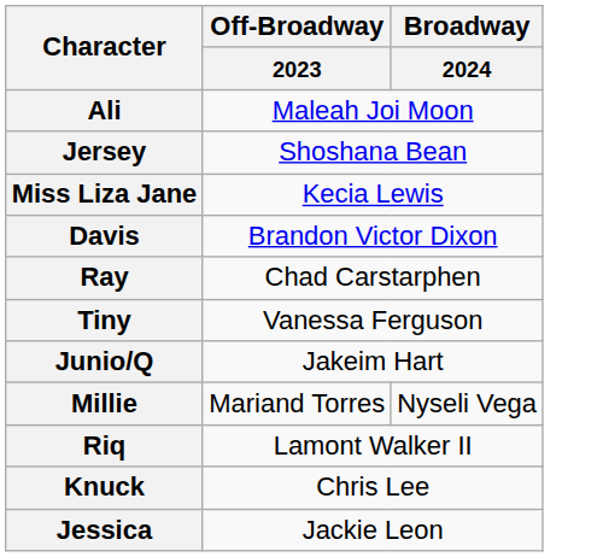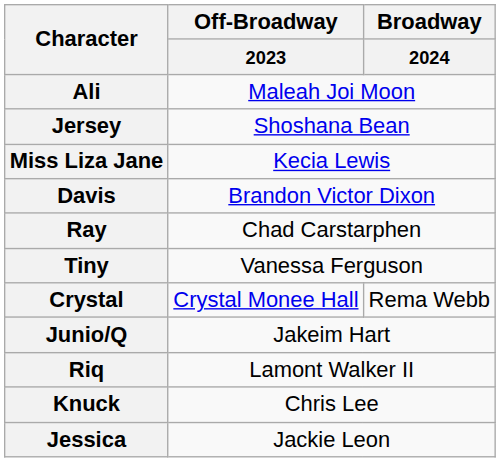+ row: Crystal | Crystal Monee Hall | Rema Webb
- row: Millie | Mariand Torres | Nyseli Vega
